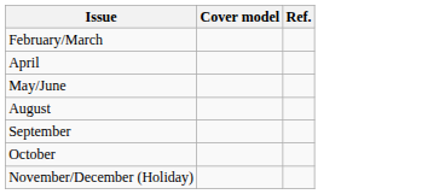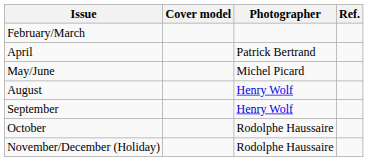+ column: Photographer | Patrick Bertrand | Michel Picard | Henry Wolf | Henry Wolf | Rodolphe Haussaire | Rodolphe Haussaire
